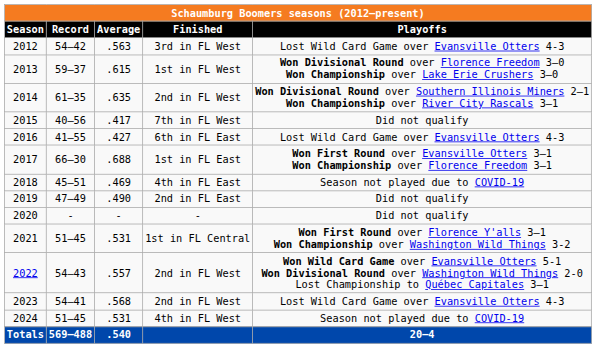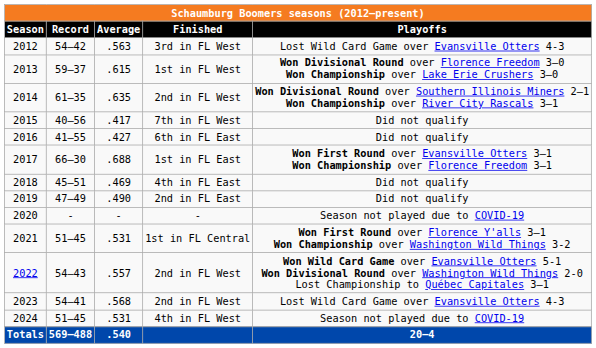2016 | Playoffs: Lost Wild Card Game over Evansville Otters 4-3 -> Did not qualify
2018 | Playoffs: Season not played due to COVID-19 -> Did not qualify
2020 | Playoffs: Did not qualify -> Season not played due to COVID-19
